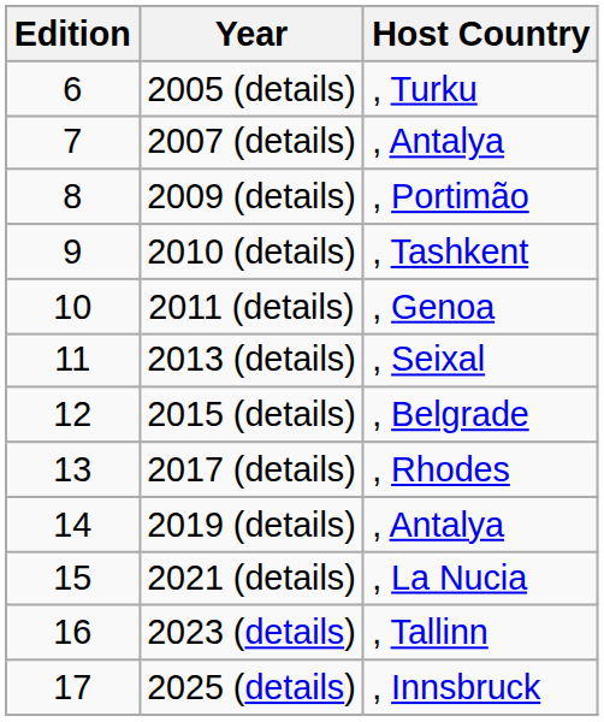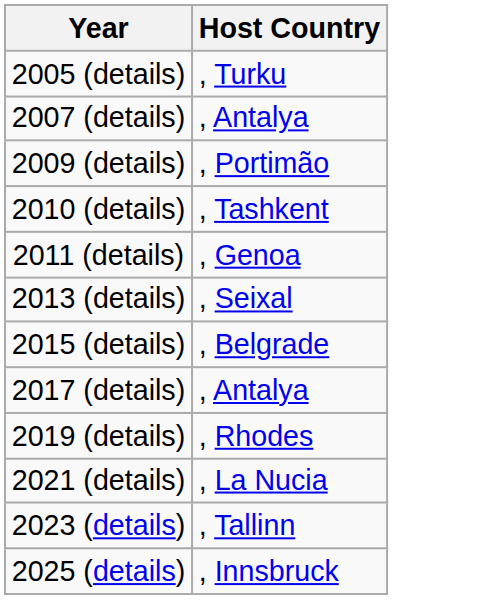- column: Edition | 6 | 7 | 8 | 9 | 10 | 11 | 12 | 13 | 14 | 15 | 16 | 17
2017 (details) | Host Country: , Rhodes -> , Antalya
2019 (details) | Host Country: , Antalya -> , Rhodes
